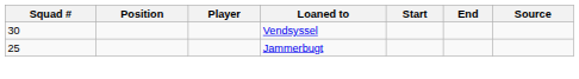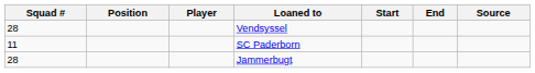Vendsyssel | Squad #: 30 -> 28
+ row: 11 | SC Paderborn
Jammerbugt | Squad #: 25 -> 28
